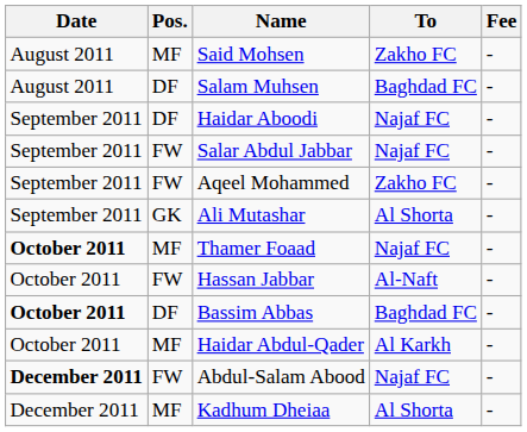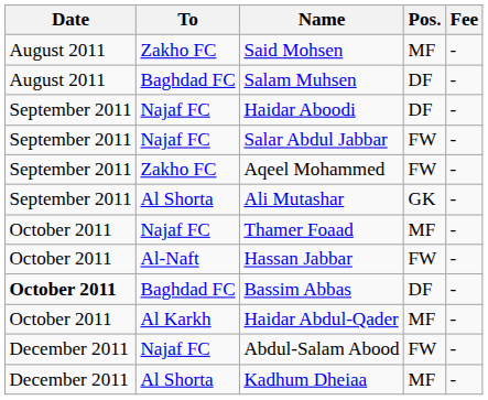columns swapped: Pos. <-> To
Thamer Foaad | Date: bold -> normal
Abdul-Salam Abood | Date: bold -> normal
